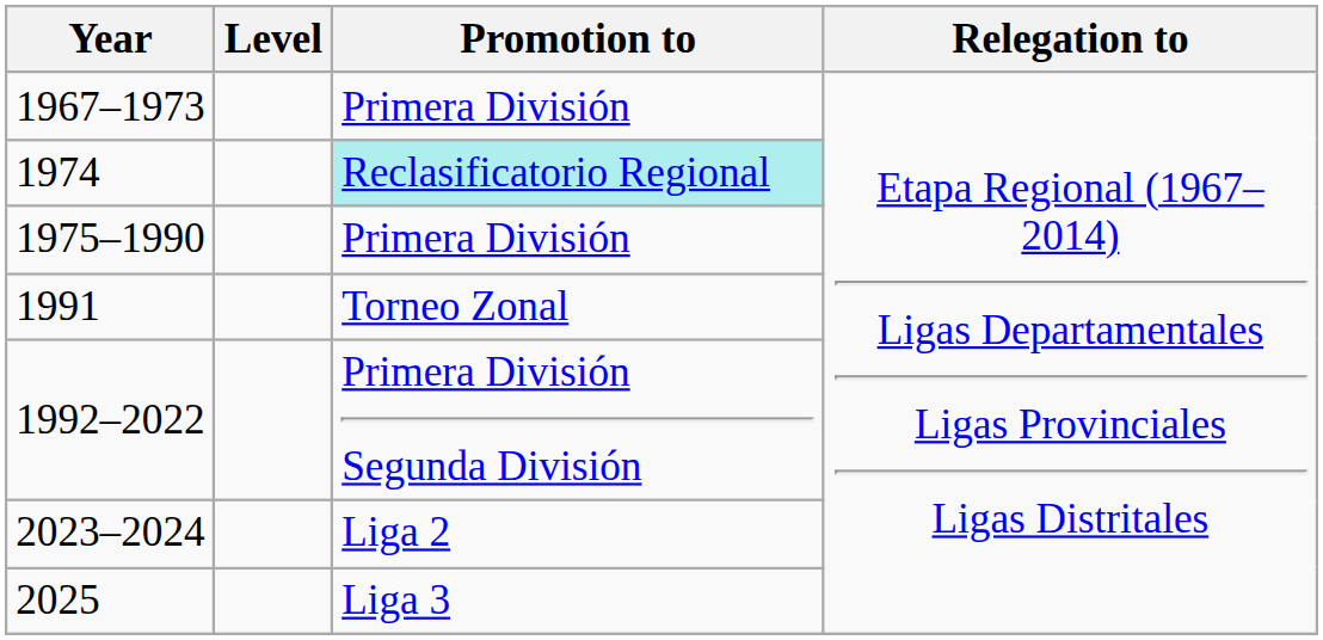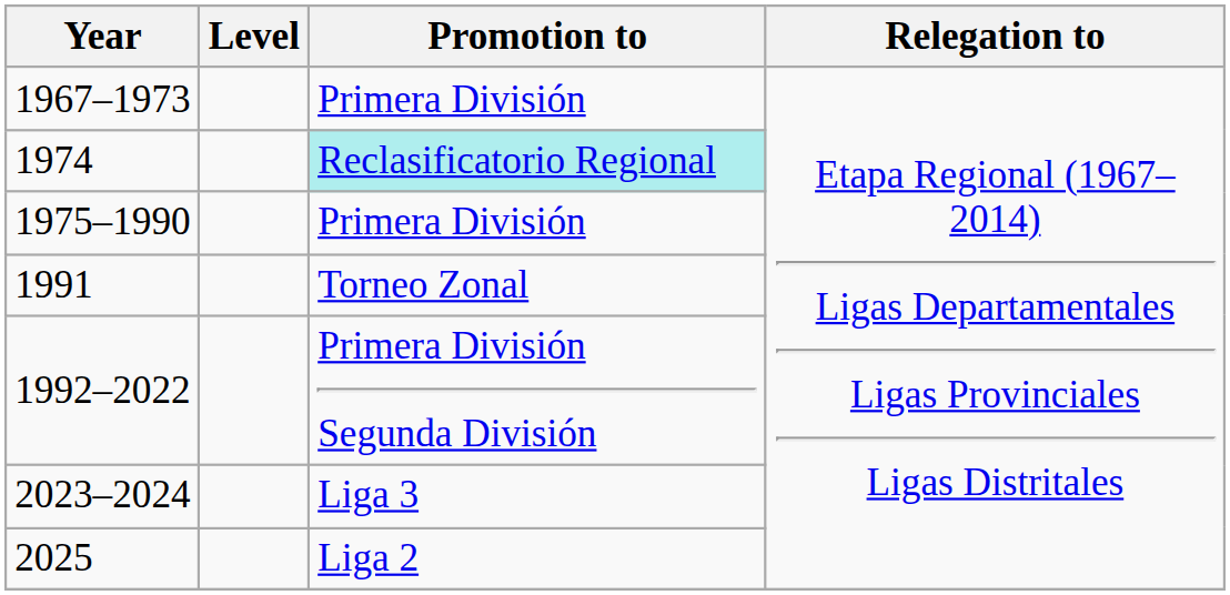2023–2024 | Promotion to: Liga 2 -> Liga 3
2025 | Promotion to: Liga 3 -> Liga 2
